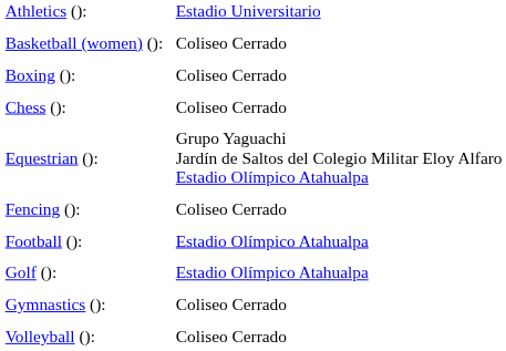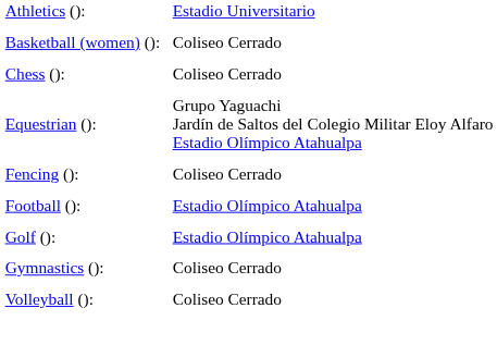- row: Boxing (): | Coliseo Cerrado
